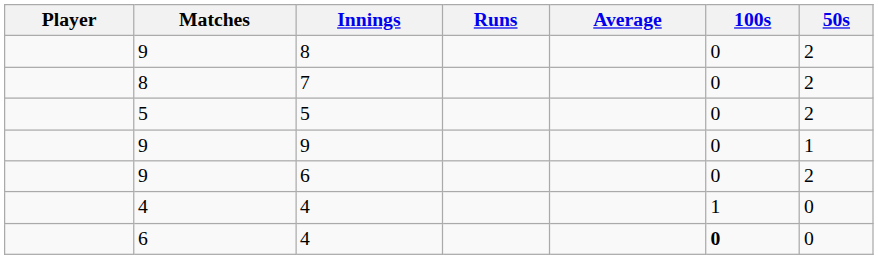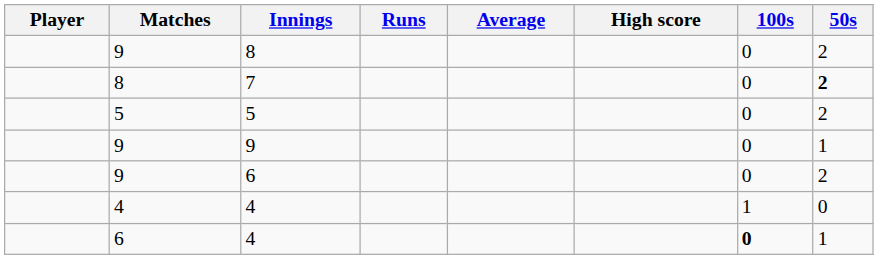+ column: High score
7 | 50s: normal -> bold
6 / 4 | 50s: 0 -> 1
